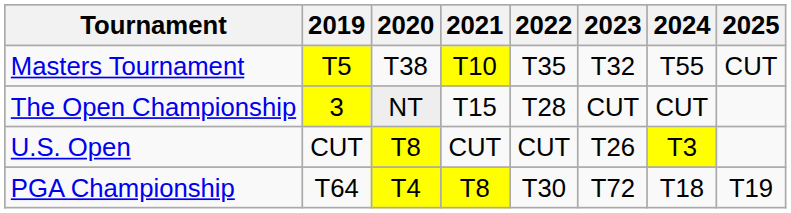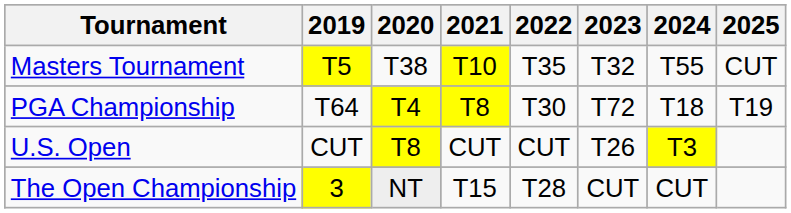rows swapped: PGA Championship <-> The Open Championship
